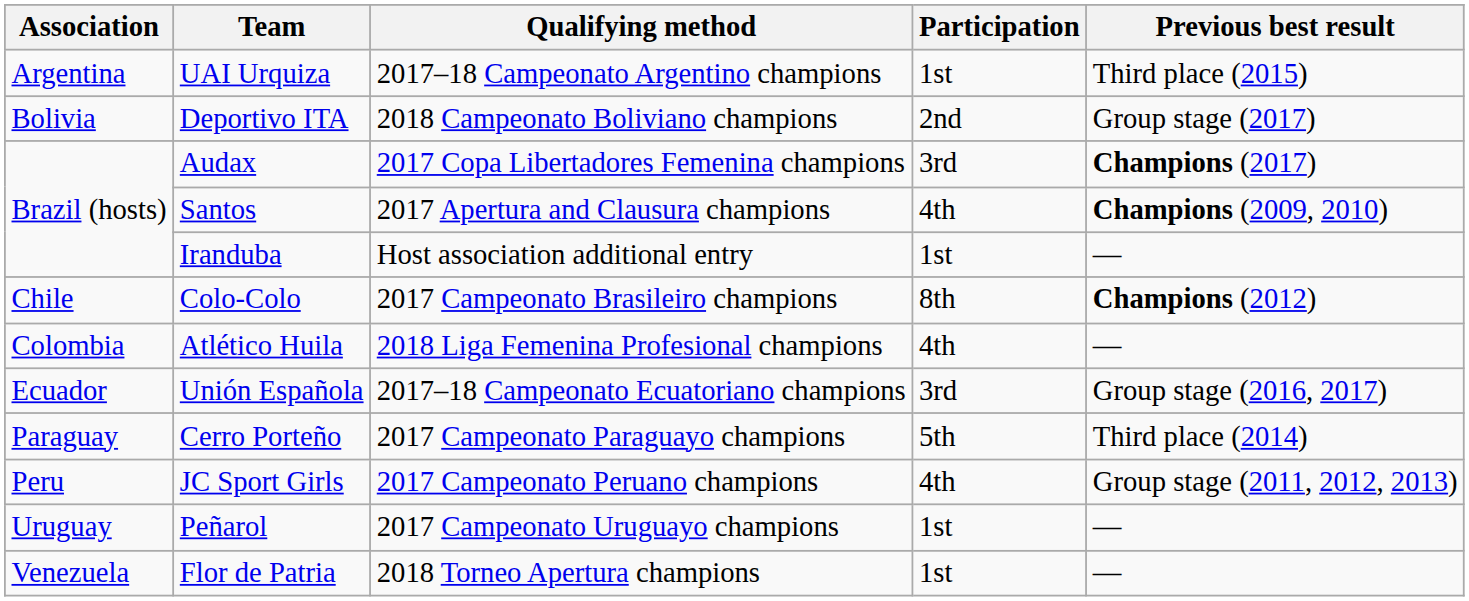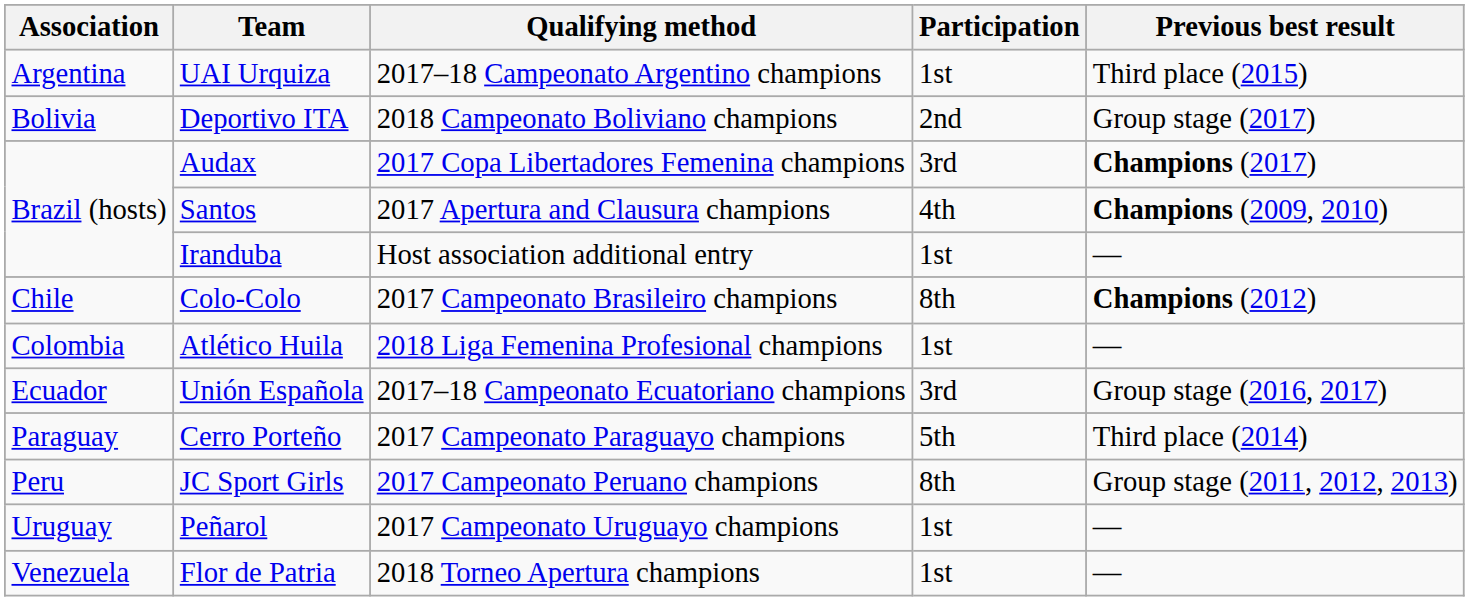Atlético Huila | Participation: 4th -> 1st
JC Sport Girls | Participation: 4th -> 8th
